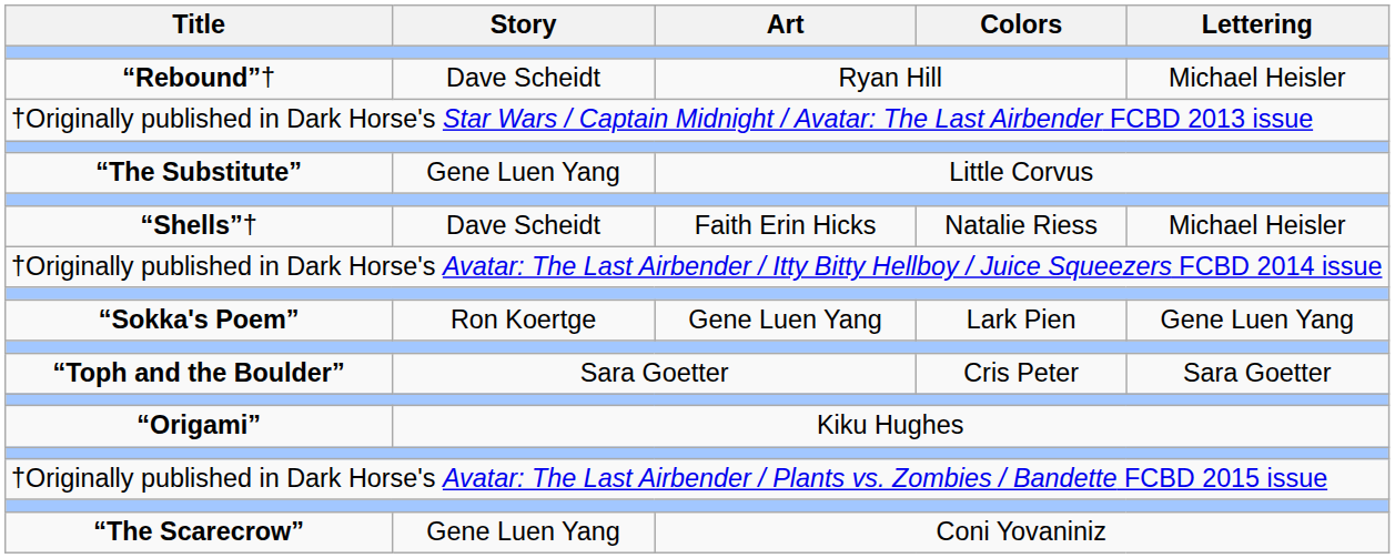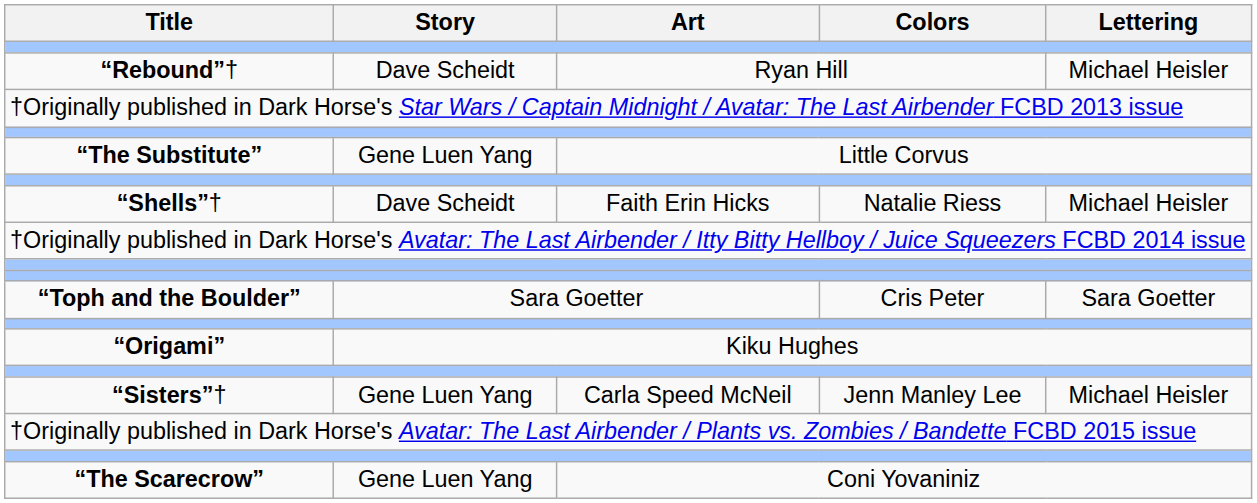- row: “Sokka's Poem” | Ron Koertge | Gene Luen Yang | Lark Pien | Gene Luen Yang
+ row: “Sisters”† | Gene Luen Yang | Carla Speed McNeil | Jenn Manley Lee | Michael Heisler
